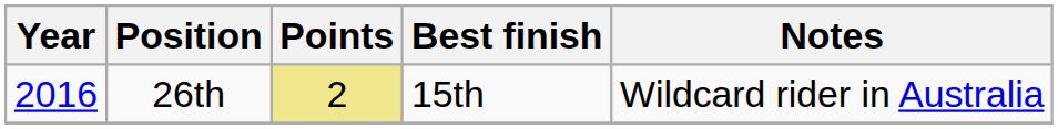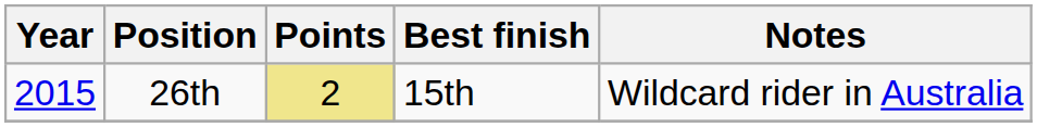26th | Year: 2016 -> 2015
